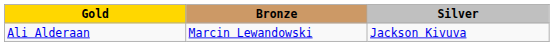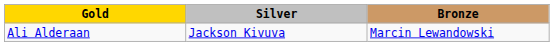columns swapped: Silver <-> Bronze
